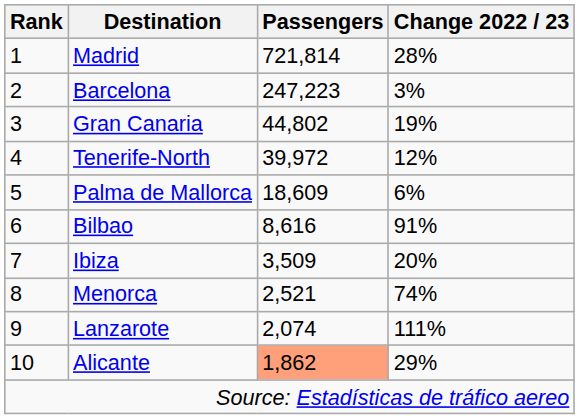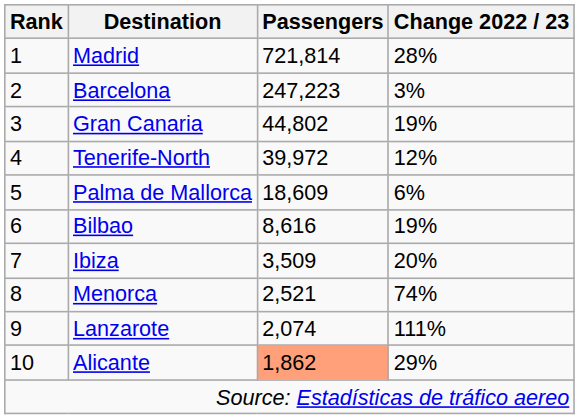Bilbao | Change 2022 / 23: 91% -> 19%
